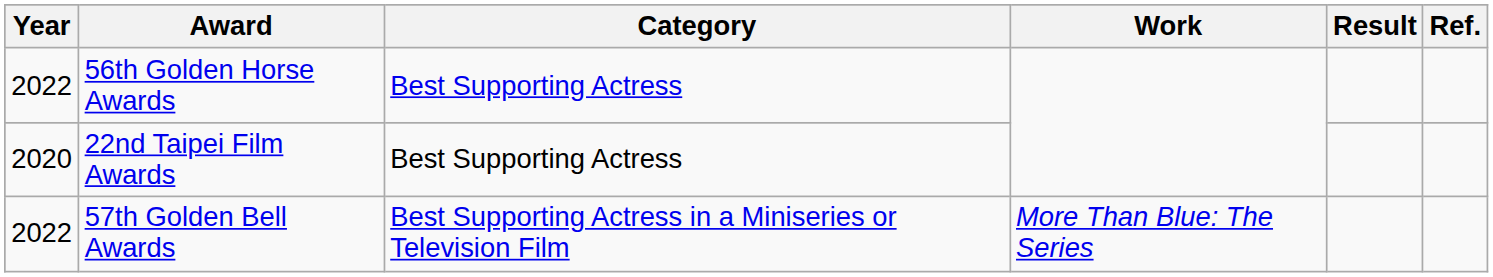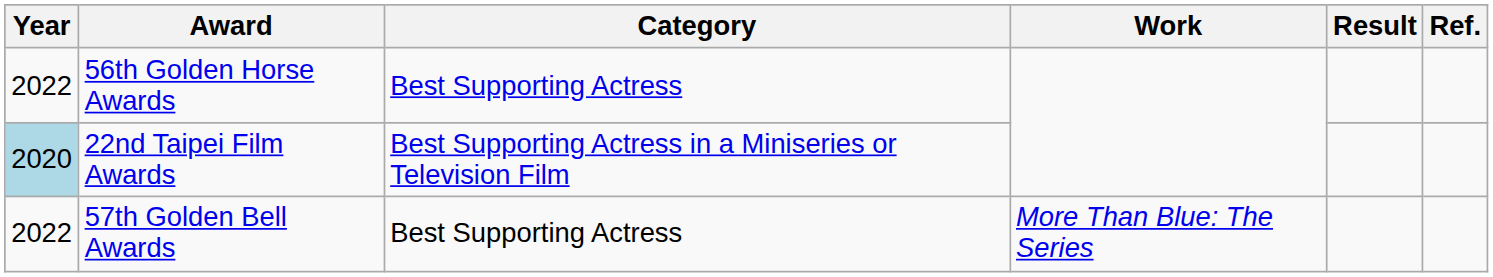22nd Taipei Film Awards | Year: no background -> lightblue background
22nd Taipei Film Awards | Category: Best Supporting Actress -> Best Supporting Actress in a Miniseries or Television Film
57th Golden Bell Awards | Category: Best Supporting Actress in a Miniseries or Television Film -> Best Supporting Actress
